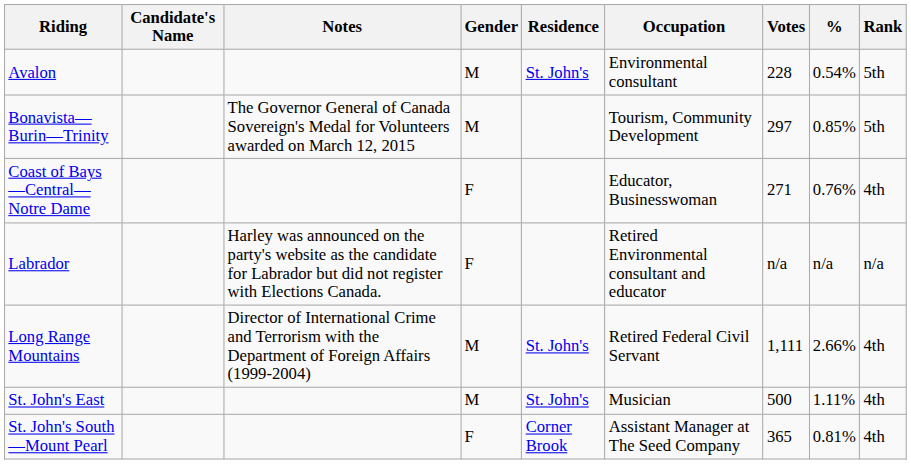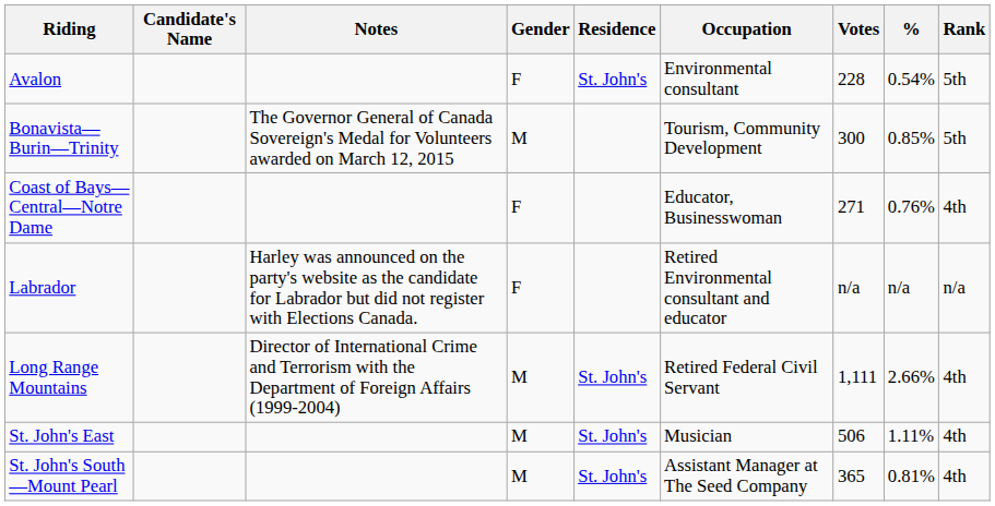Avalon | Gender: M -> F
Bonavista—Burin—Trinity | Votes: 297 -> 300
St. John's East | Votes: 500 -> 506
St. John's South—Mount Pearl | Gender: F -> M
St. John's South—Mount Pearl | Residence: Corner Brook -> St. John's
